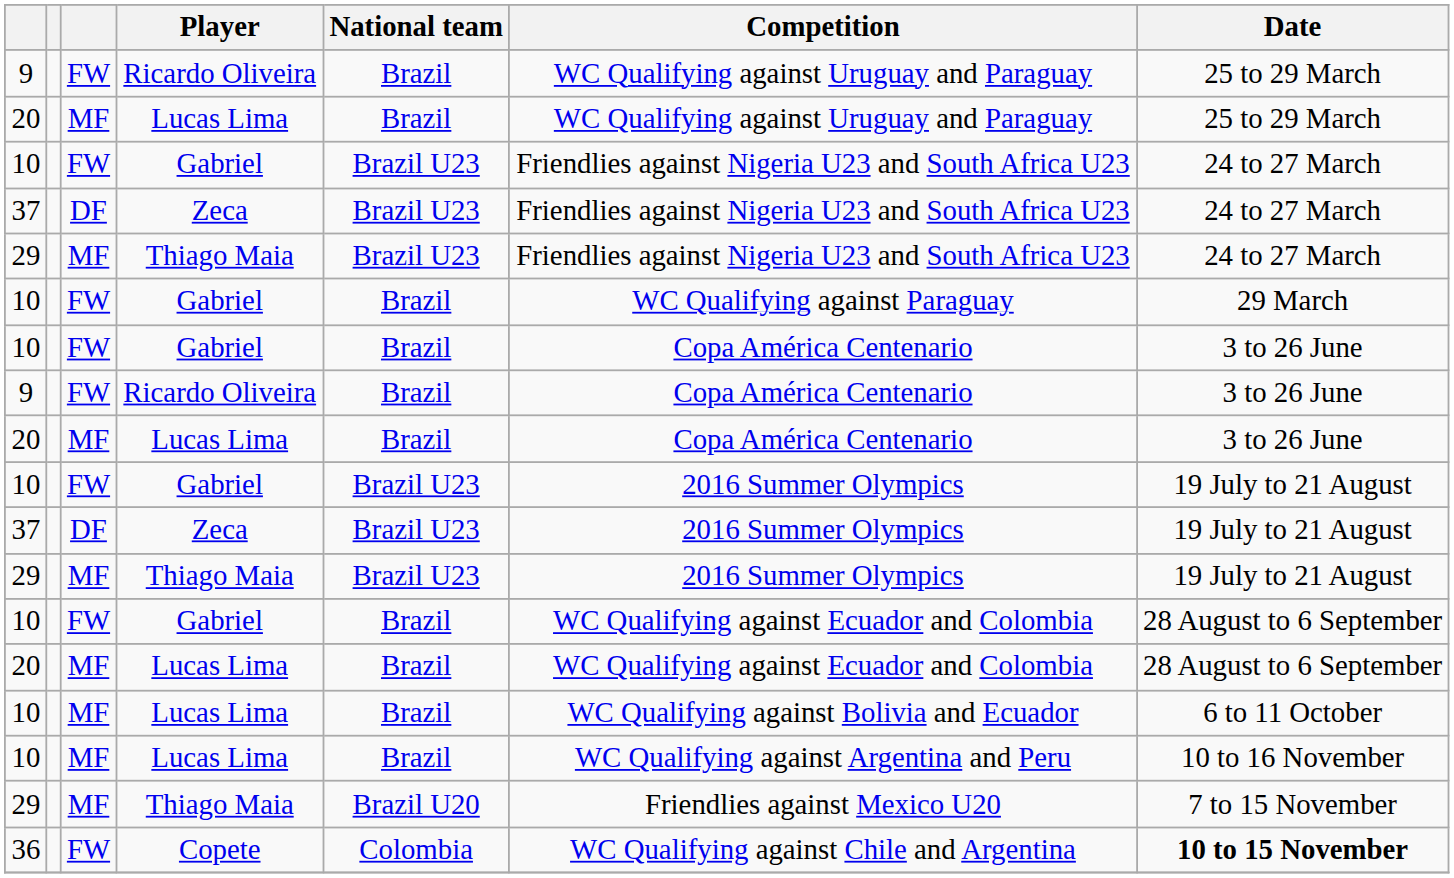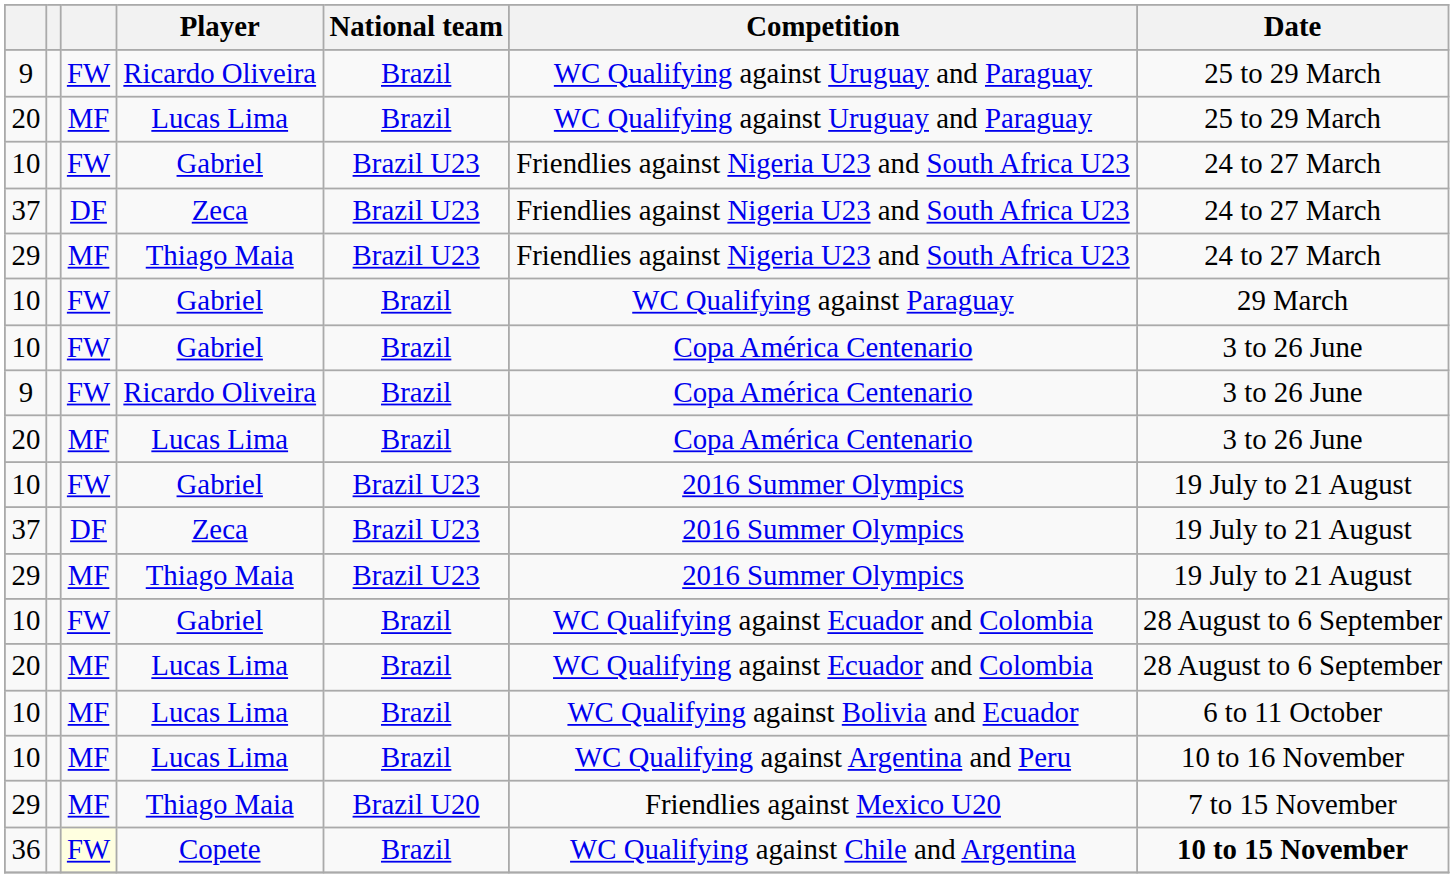36 | column 3: no background -> lightyellow background
36 | National team: Colombia -> Brazil
